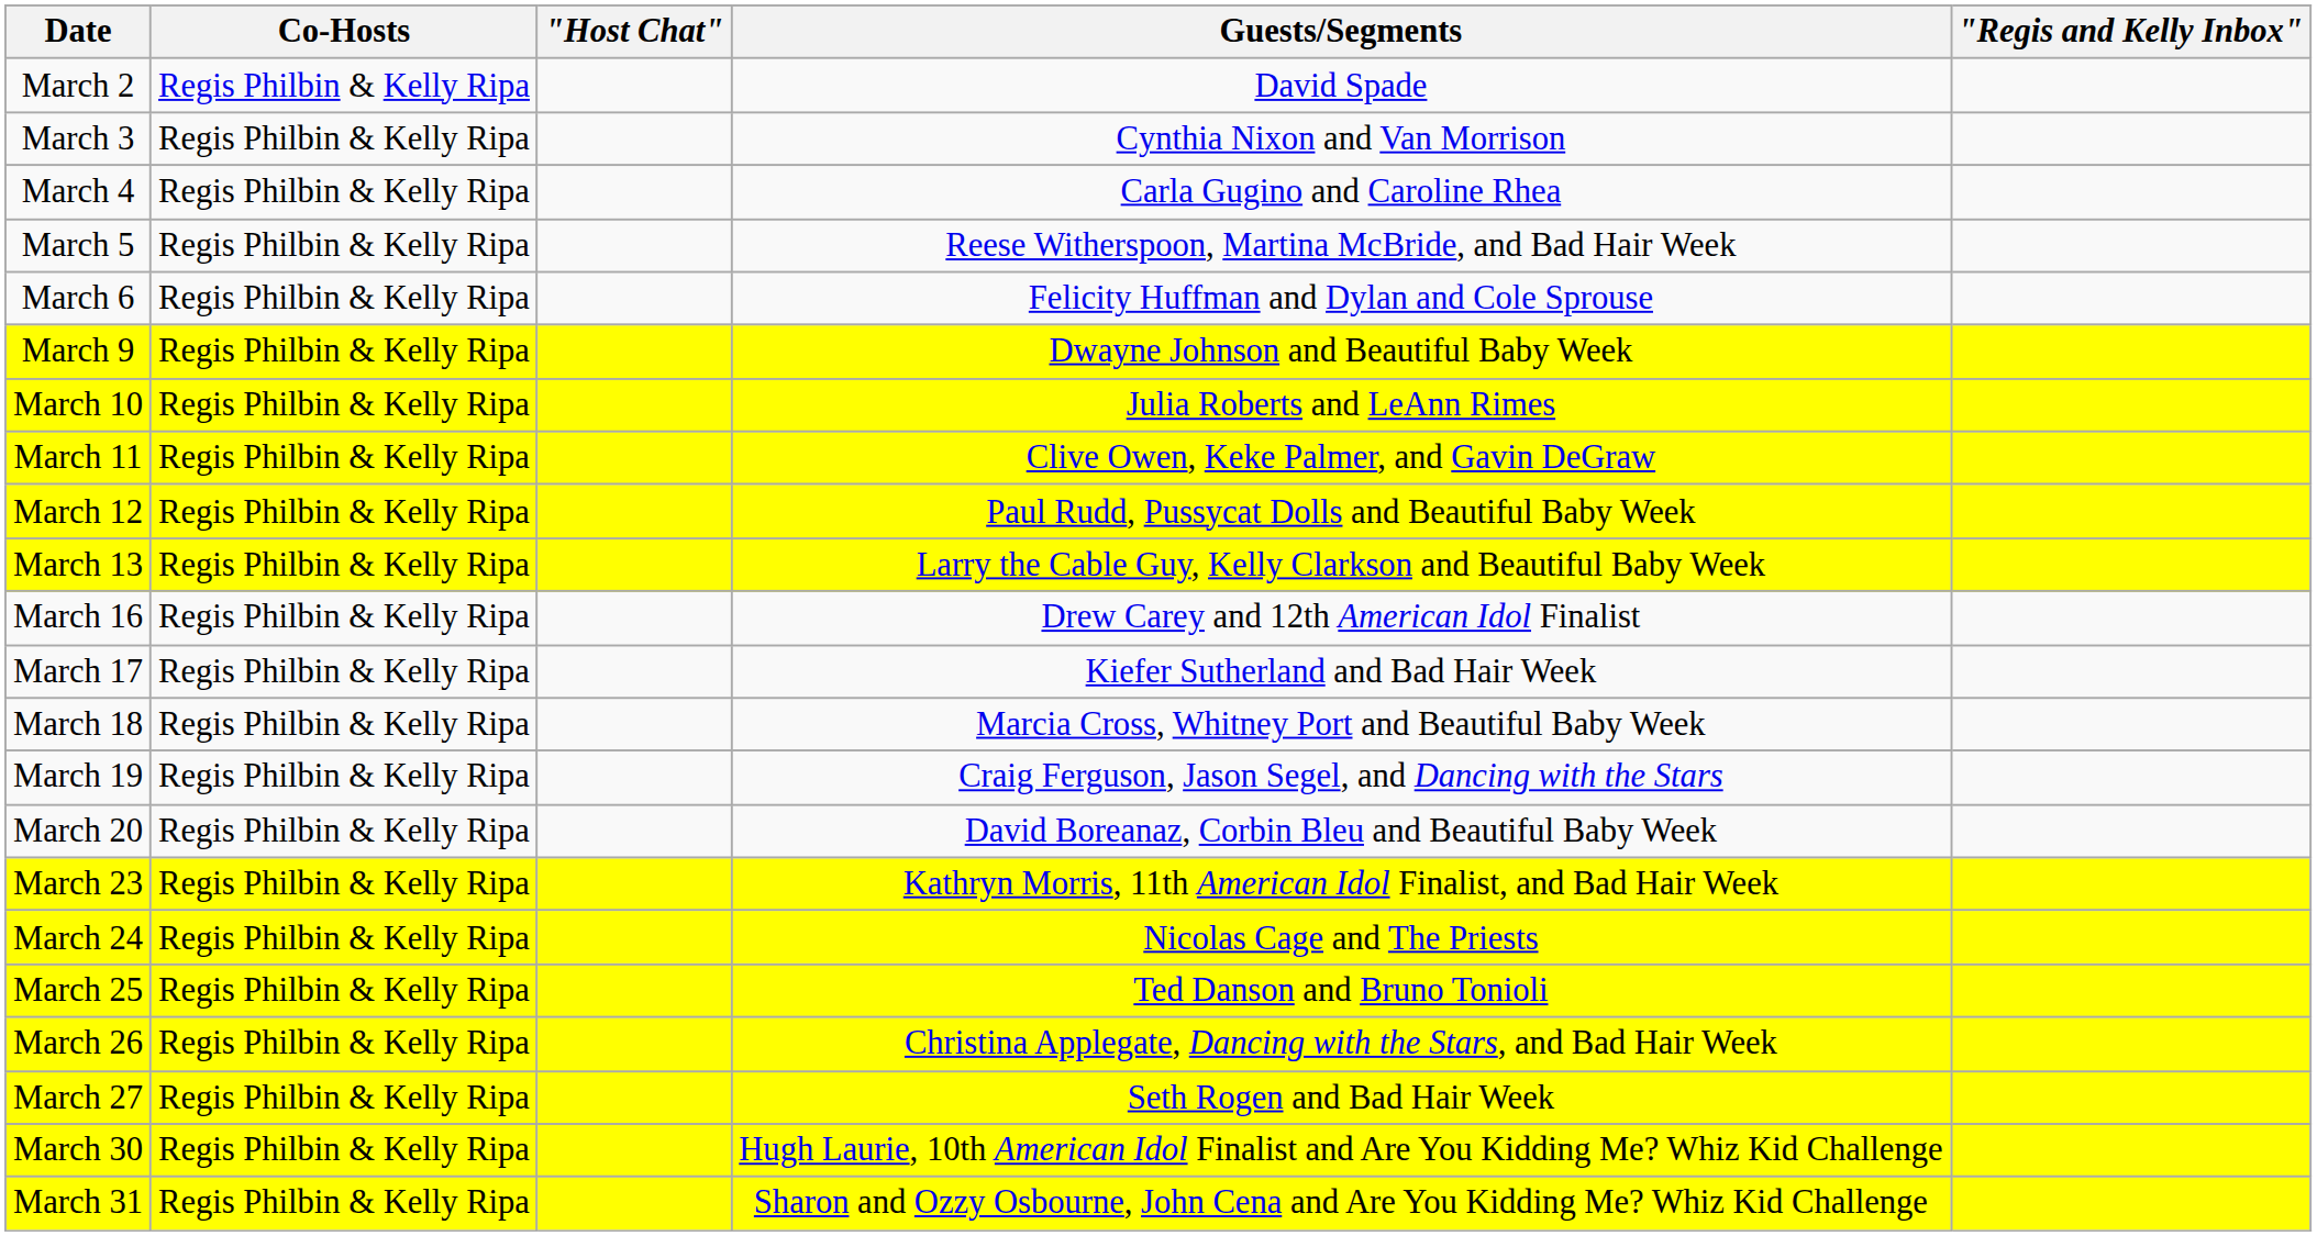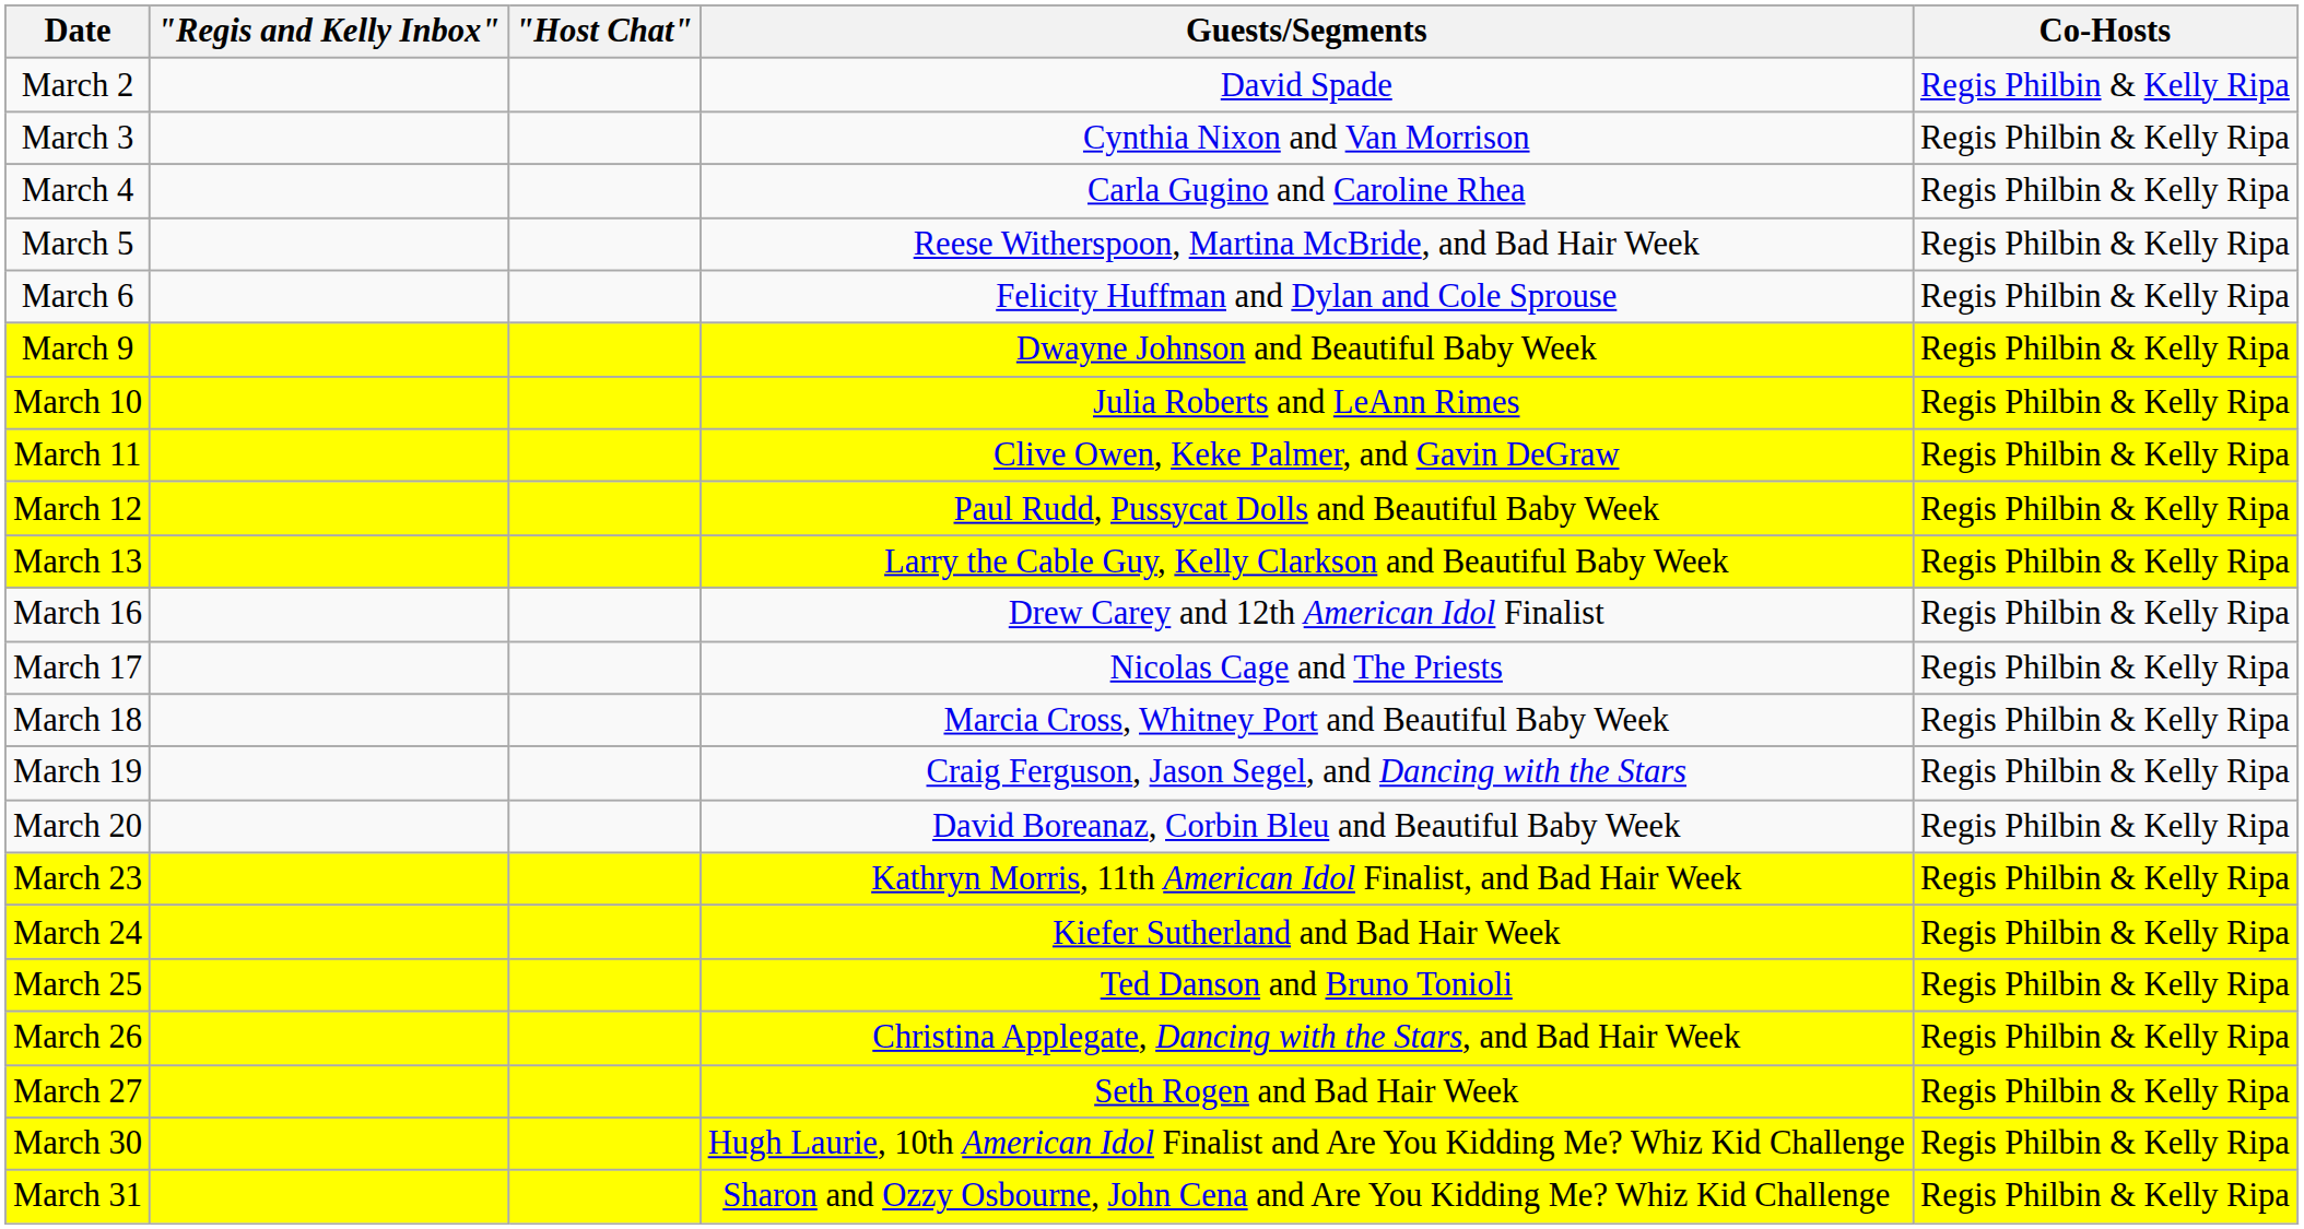columns swapped: Co-Hosts <-> "Regis and Kelly Inbox"
March 17 | Guests/Segments: Kiefer Sutherland and Bad Hair Week -> Nicolas Cage and The Priests
March 24 | Guests/Segments: Nicolas Cage and The Priests -> Kiefer Sutherland and Bad Hair Week
